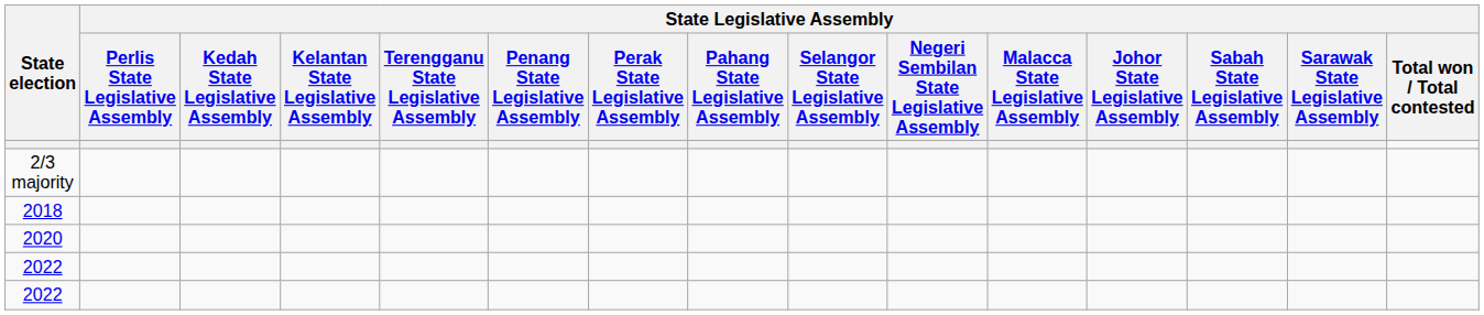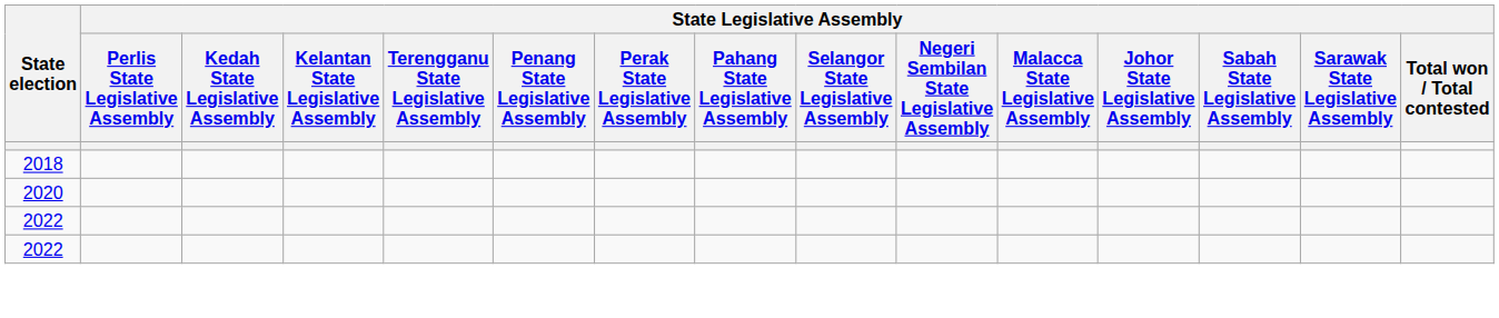- row: 2/3 majority
